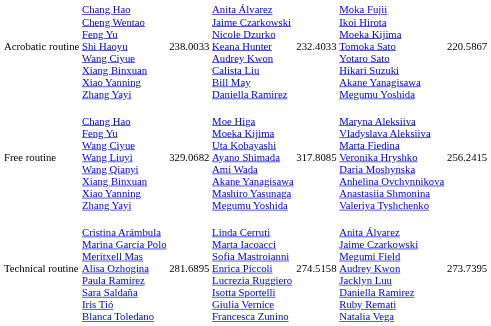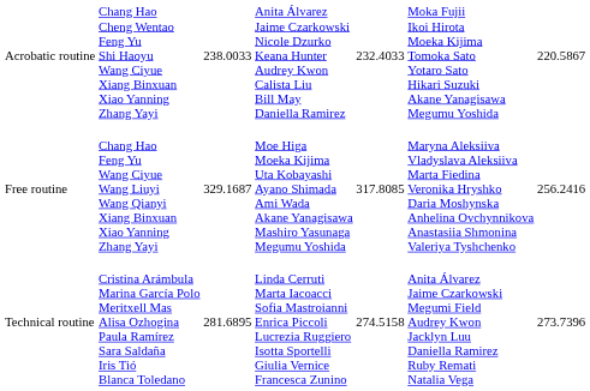Free routine | column 3: 329.0682 -> 329.1687
Free routine | column 7: 256.2415 -> 256.2416
Technical routine | column 7: 273.7395 -> 273.7396
